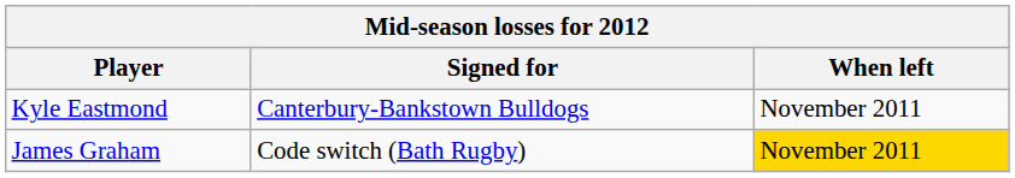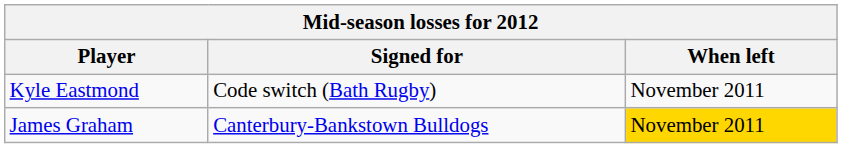Kyle Eastmond | Signed for: Canterbury-Bankstown Bulldogs -> Code switch (Bath Rugby)
James Graham | Signed for: Code switch (Bath Rugby) -> Canterbury-Bankstown Bulldogs
